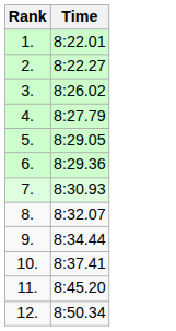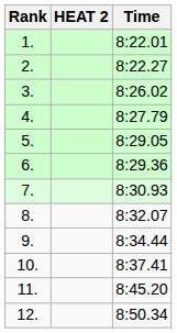+ column: HEAT 2
